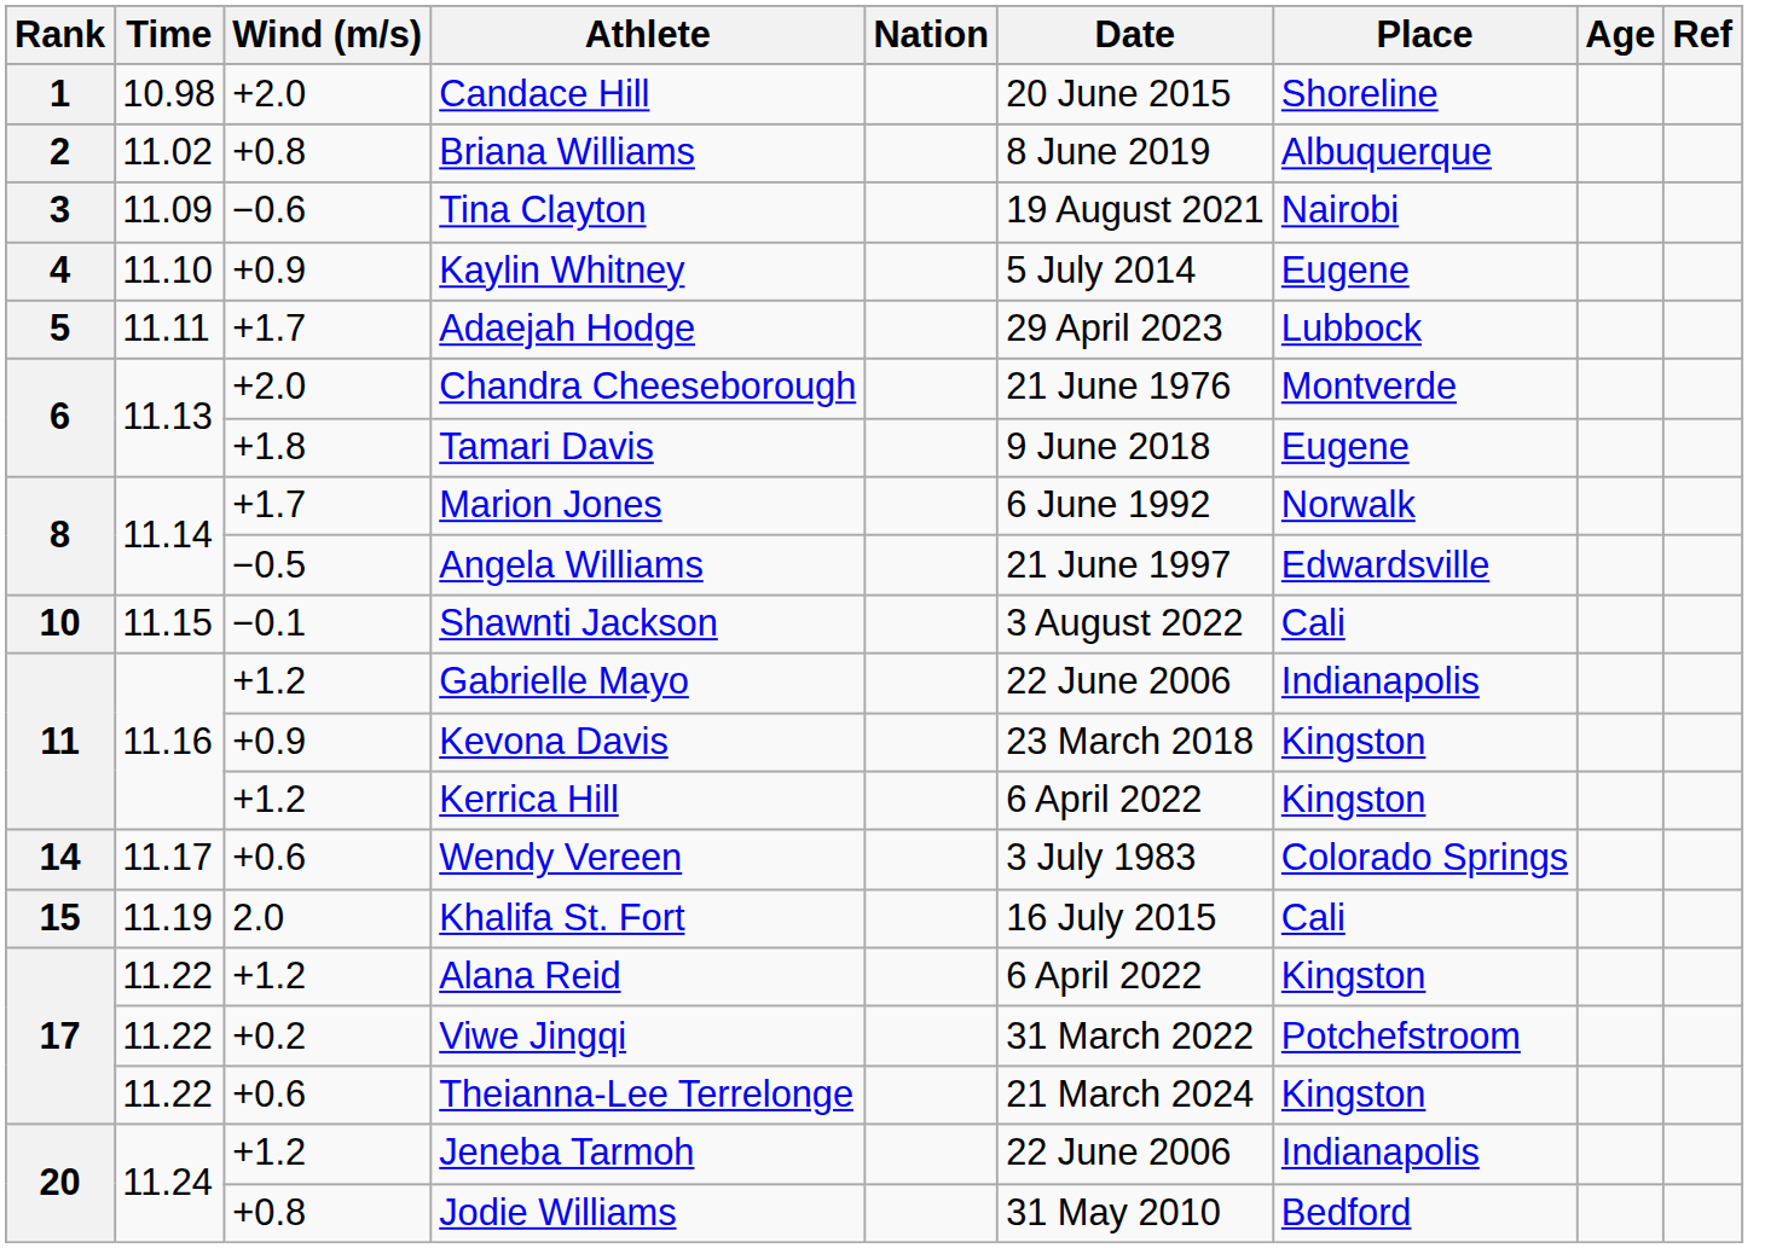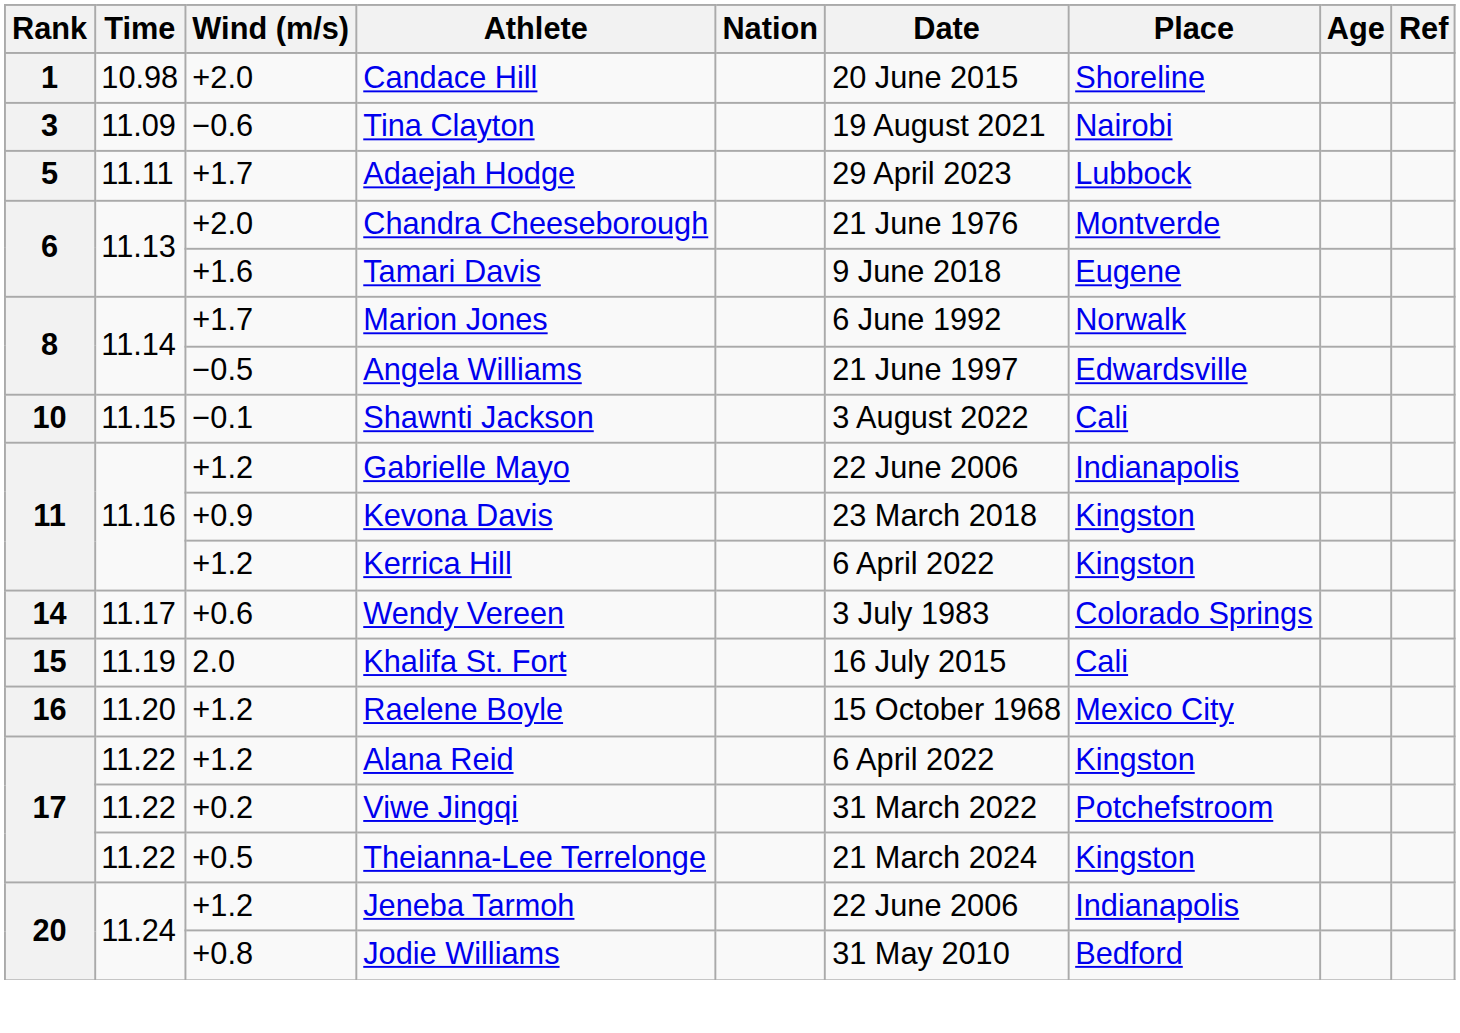- row: 2 | 11.02 | +0.8 | Briana Williams | 8 June 2019 | Albuquerque
- row: 4 | 11.10 | +0.9 | Kaylin Whitney | 5 July 2014 | Eugene
Tamari Davis | Wind (m/s): +1.8 -> +1.6
+ row: 16 | 11.20 | +1.2 | Raelene Boyle | 15 October 1968 | Mexico City
Theianna-Lee Terrelonge | Wind (m/s): +0.6 -> +0.5
